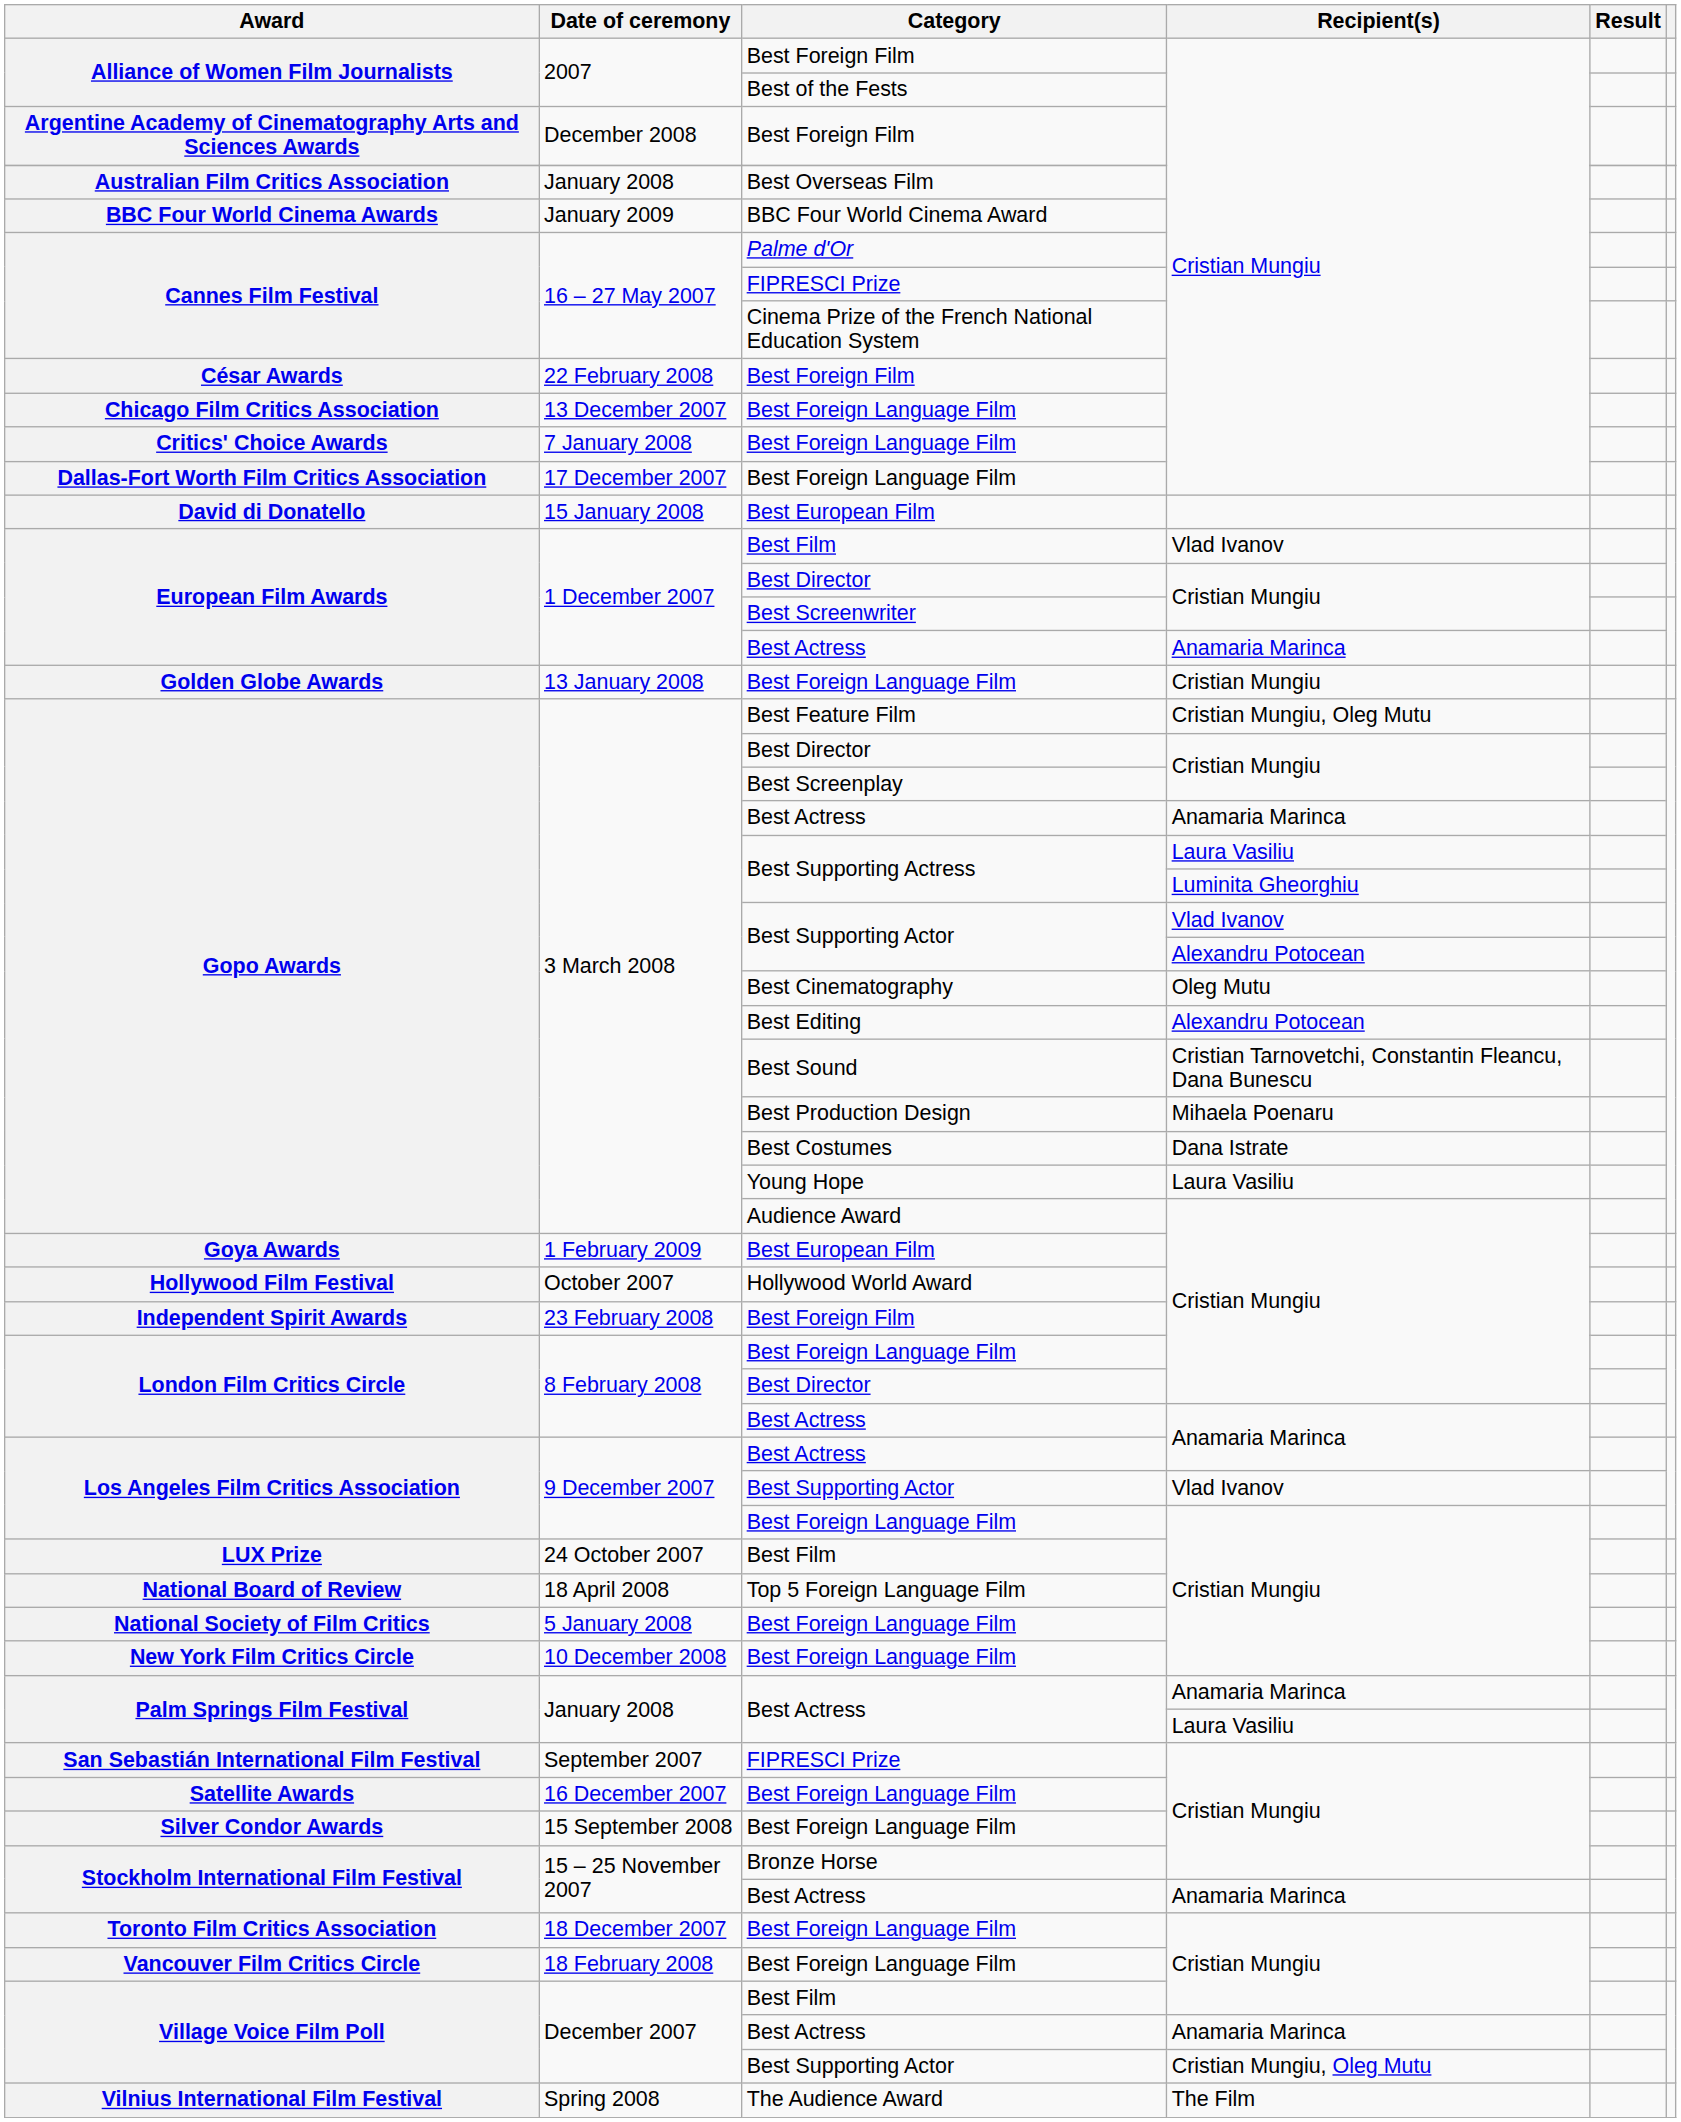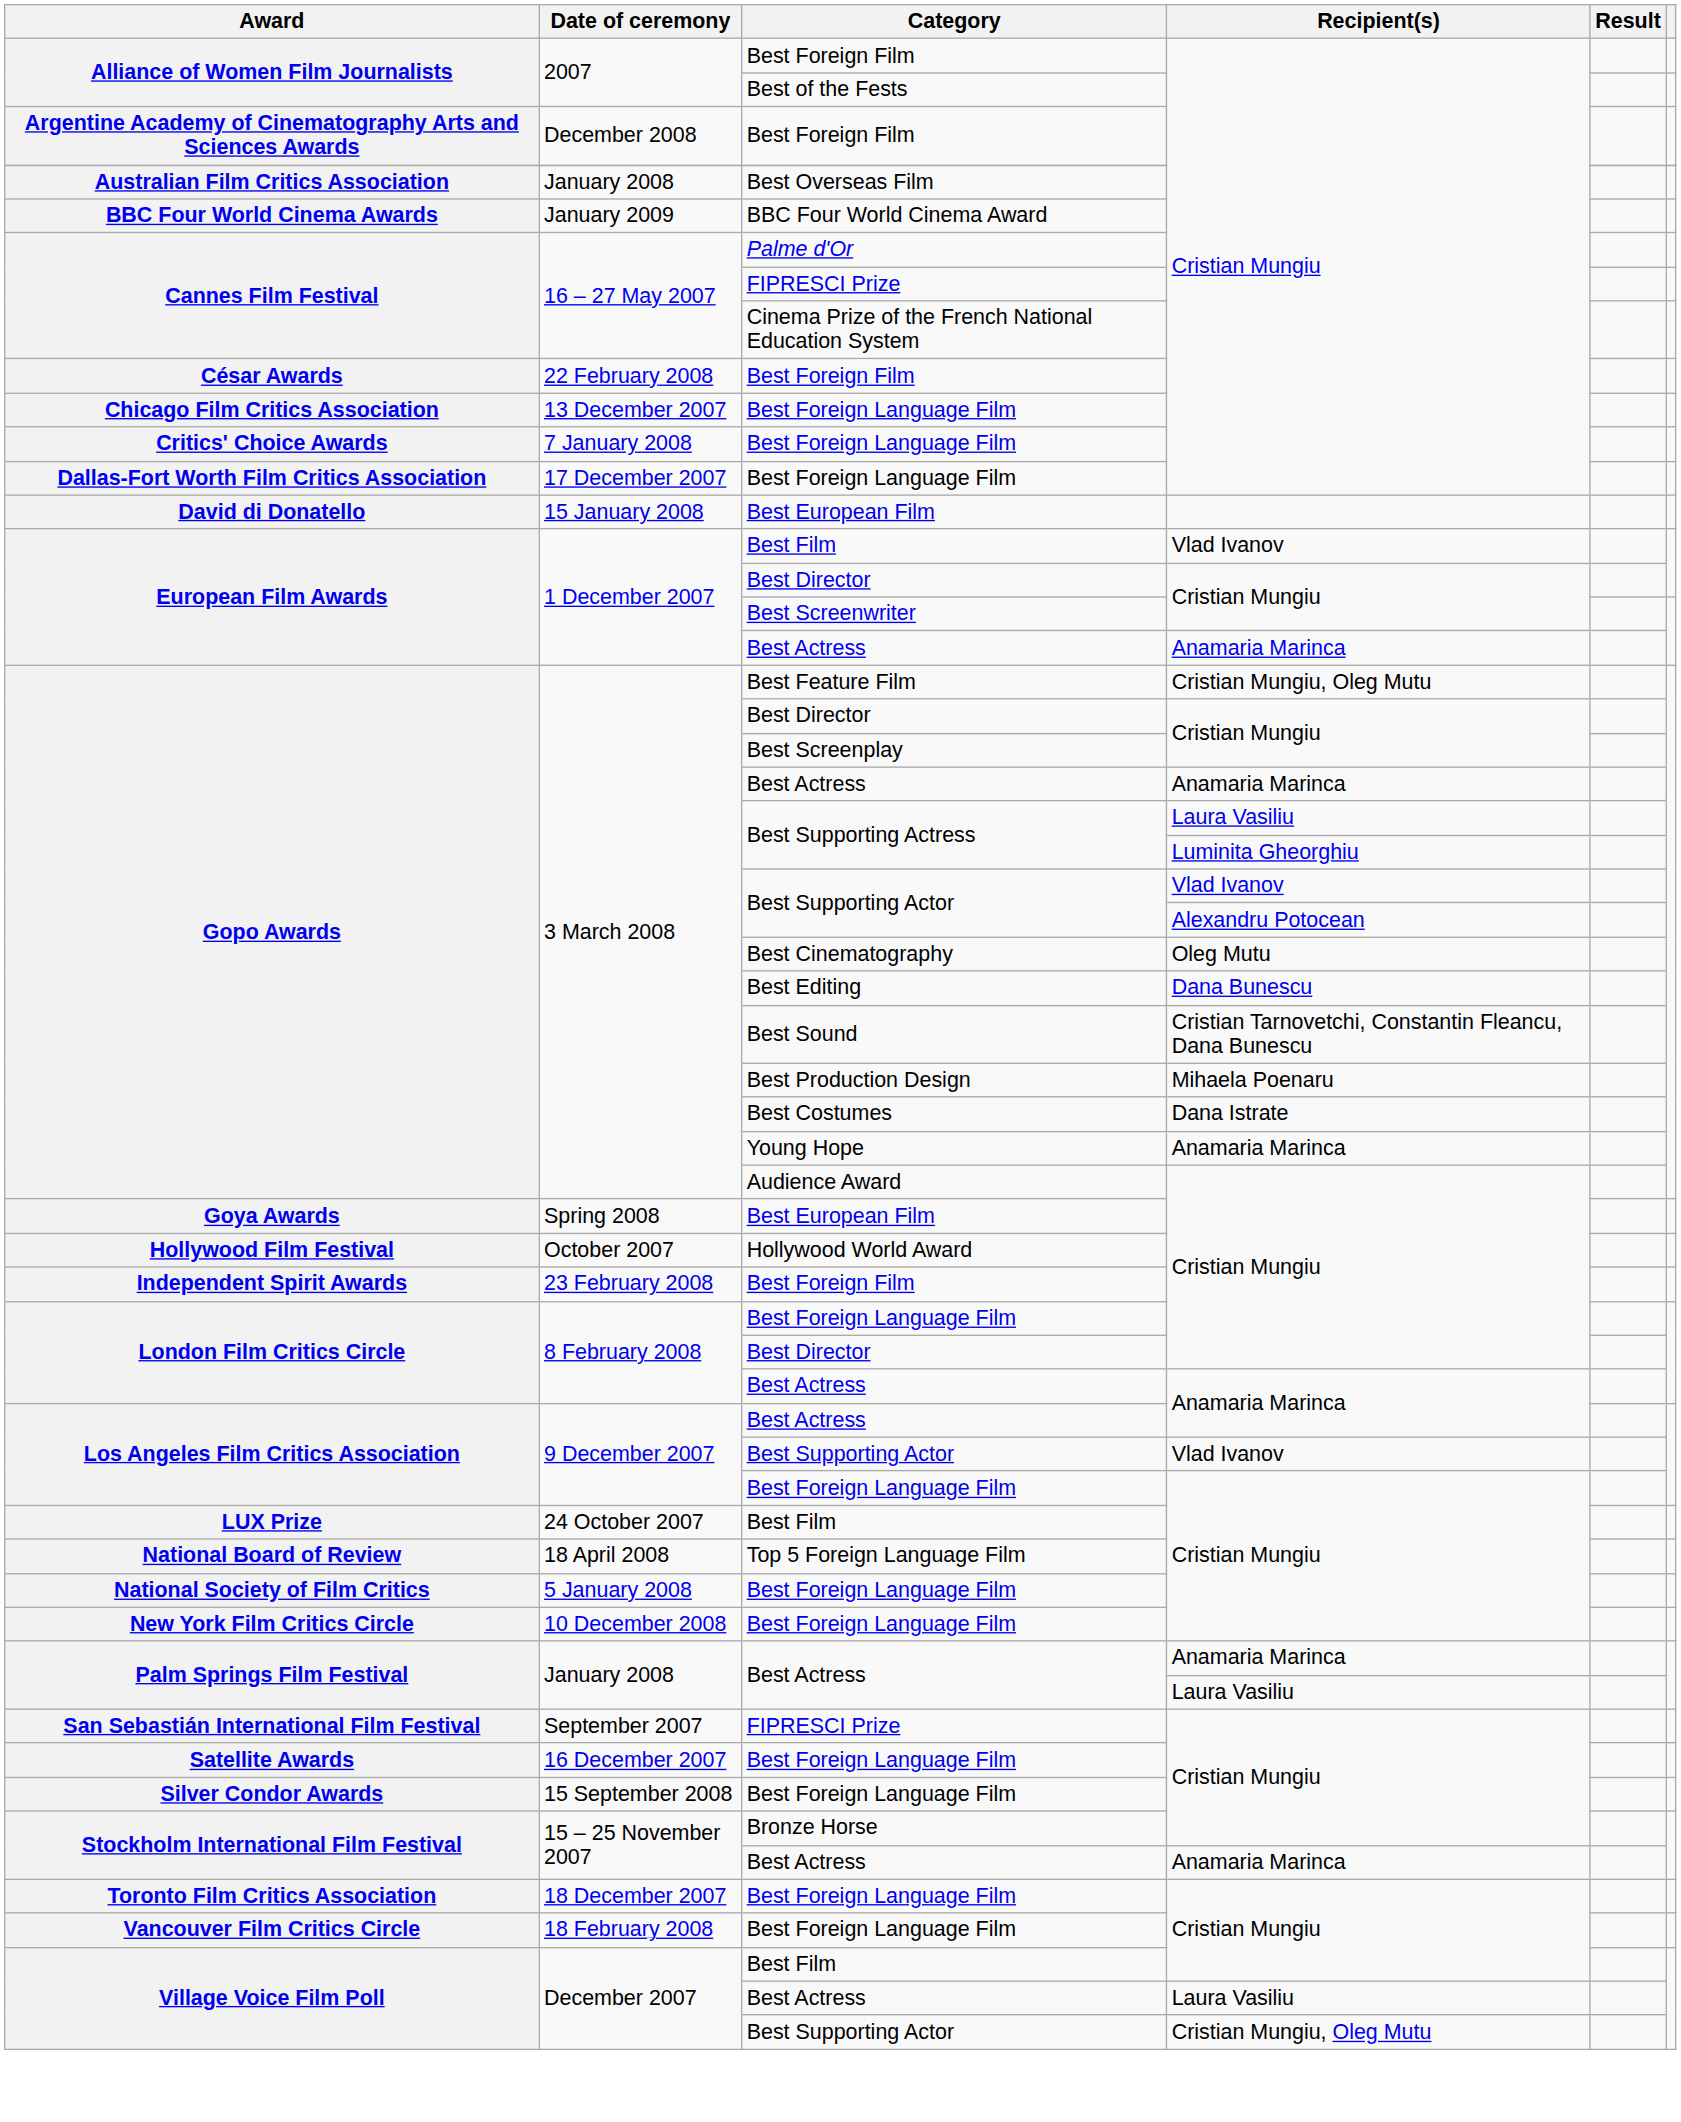- row: Golden Globe Awards | 13 January 2008 | Best Foreign Language Film | Cristian Mungiu
Gopo Awards / Best Editing | Recipient(s): Alexandru Potocean -> Dana Bunescu
Gopo Awards / Young Hope | Recipient(s): Laura Vasiliu -> Anamaria Marinca
Goya Awards | Date of ceremony: 1 February 2009 -> Spring 2008
Village Voice Film Poll / Best Actress | Recipient(s): Anamaria Marinca -> Laura Vasiliu
- row: Vilnius International Film Festival | Spring 2008 | The Audience Award | The Film
